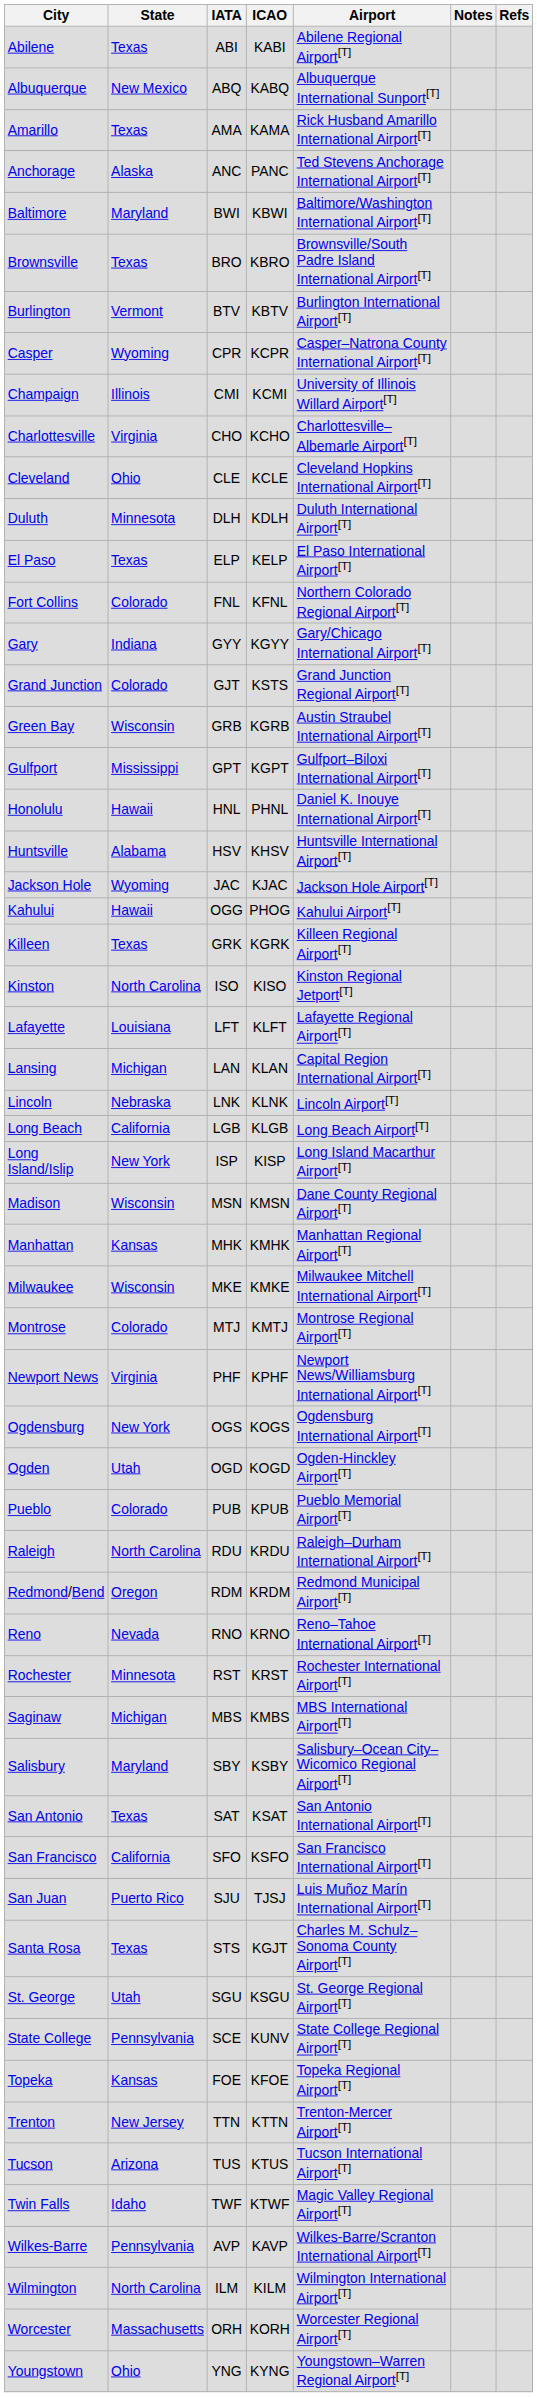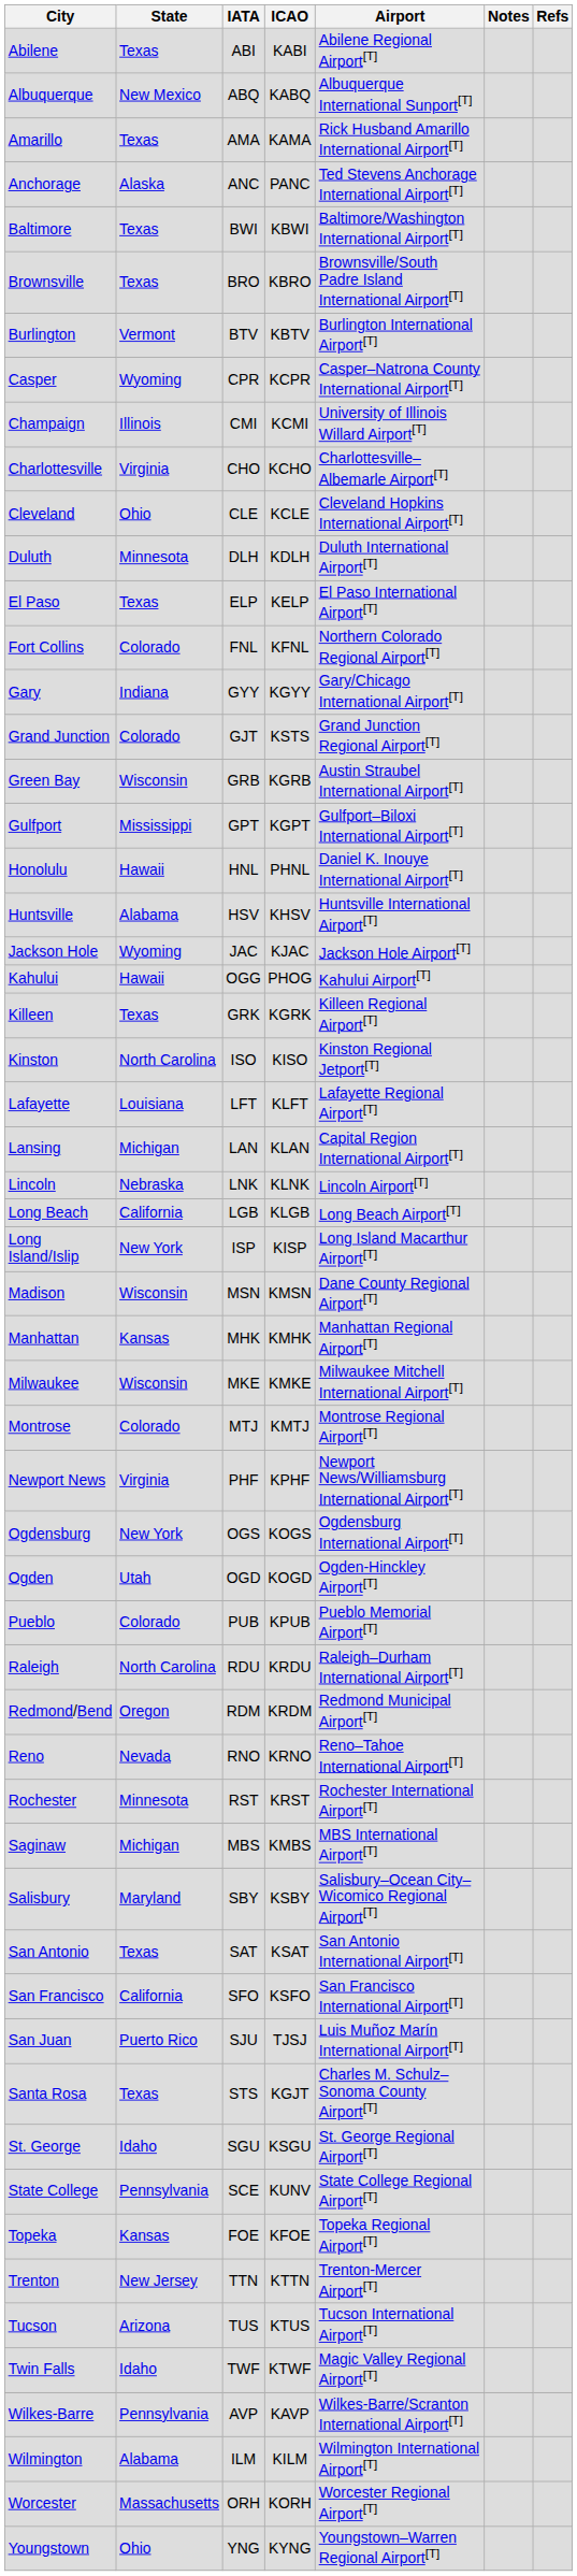Baltimore | State: Maryland -> Texas
St. George | State: Utah -> Idaho
Wilmington | State: North Carolina -> Alabama
